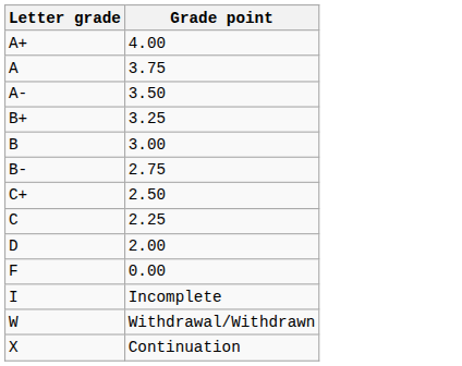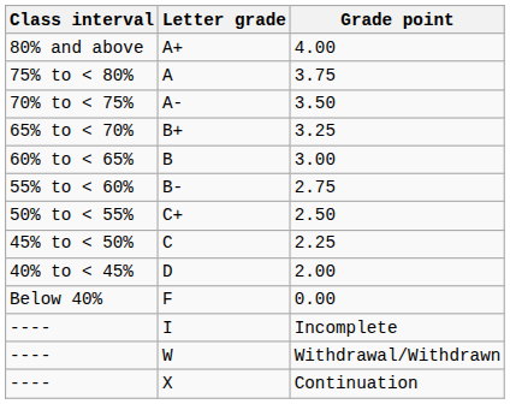+ column: Class interval | 80% and above | 75% to < 80% | 70% to < 75% | 65% to < 70% | 60% to < 65% | 55% to < 60% | 50% to < 55% | 45% to < 50% | 40% to < 45% | Below 40% | ---- | ---- | ----
